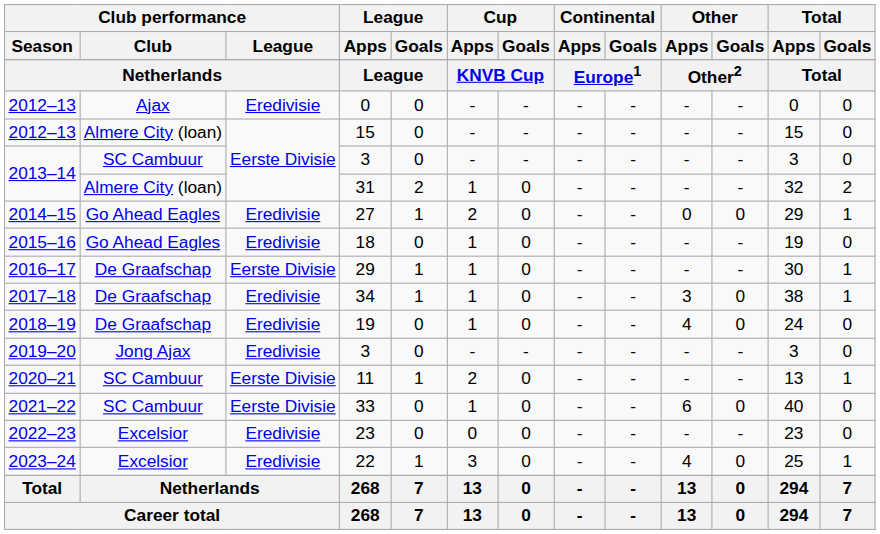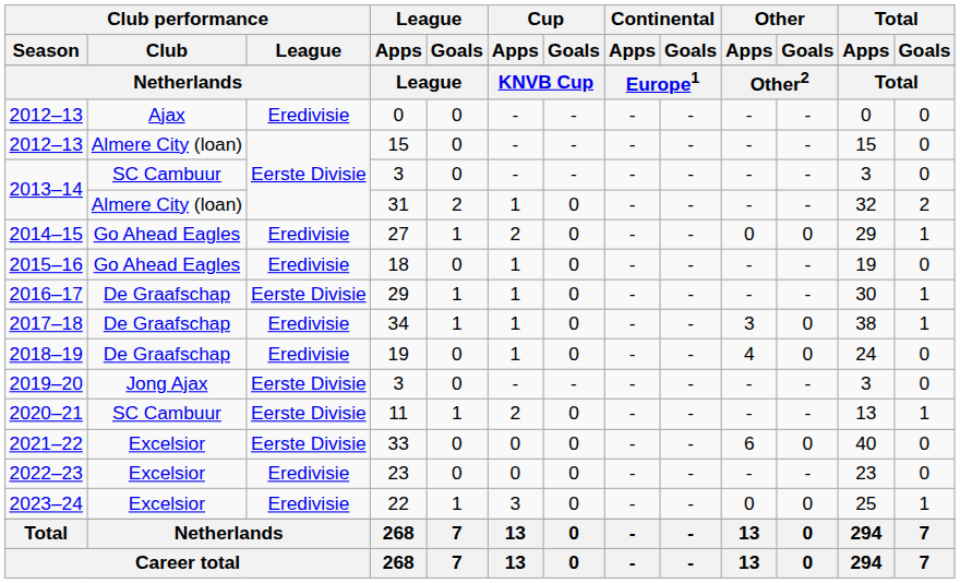2019–20 / 3 | Club performance / League: Eredivisie -> Eerste Divisie
33 | Club performance / Club: SC Cambuur -> Excelsior
33 | Cup / Apps: 1 -> 0
22 | Other / Apps: 4 -> 0
